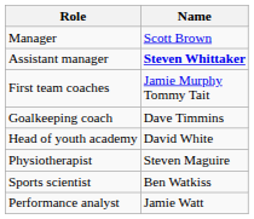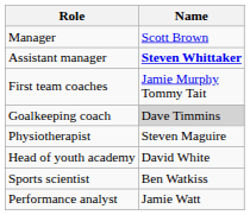Goalkeeping coach | Name: no background -> lightgrey background
rows swapped: Head of youth academy <-> Physiotherapist
